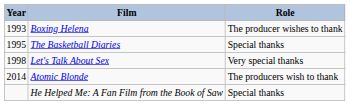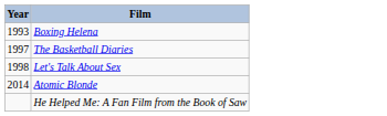- column: Role | The producer wishes to thank | Special thanks | Very special thanks | The producers wish to thank | Special thanks
The Basketball Diaries | Year: 1995 -> 1997
